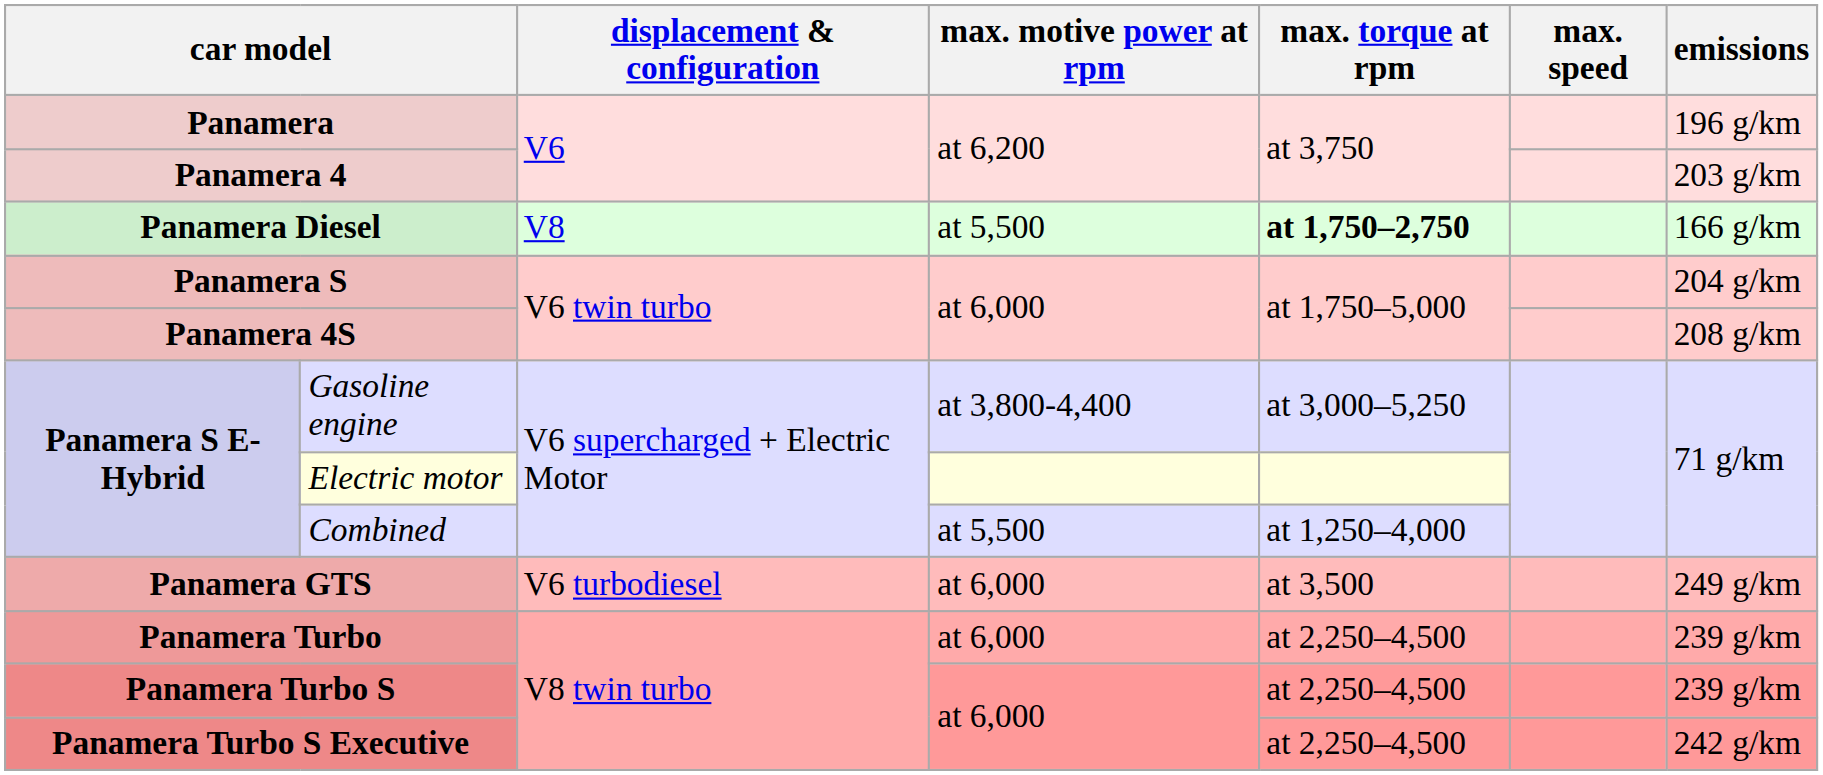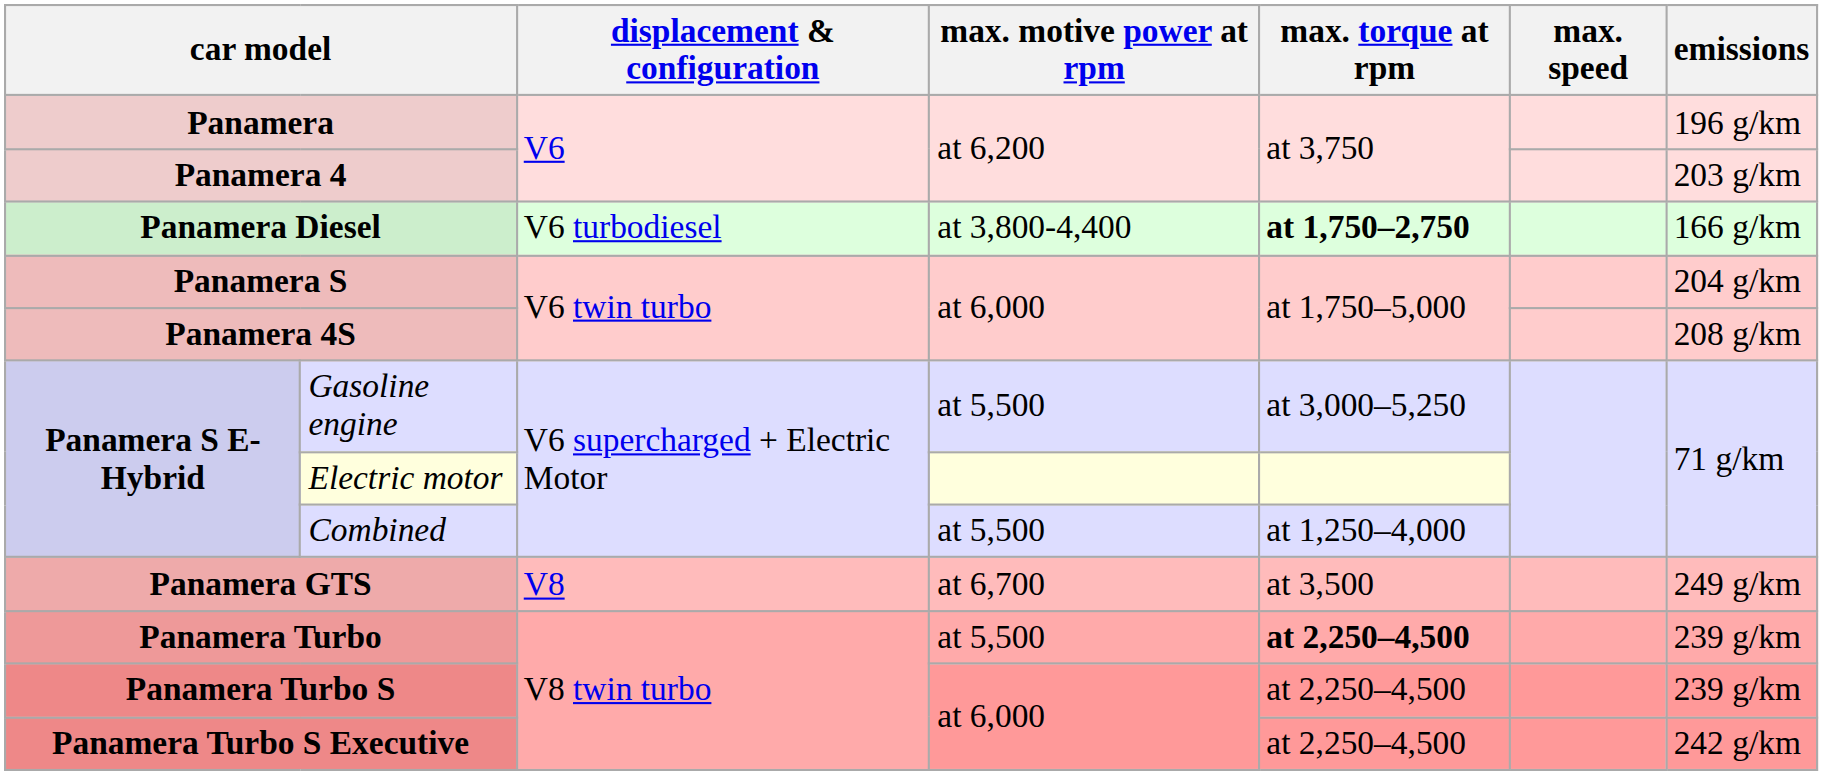Panamera Diesel | displacement & configuration: V8 -> V6 turbodiesel
Panamera Diesel | max. motive power at rpm: at 5,500 -> at 3,800-4,400
Gasoline engine | max. motive power at rpm: at 3,800-4,400 -> at 5,500
Panamera GTS | displacement & configuration: V6 turbodiesel -> V8
Panamera GTS | max. motive power at rpm: at 6,000 -> at 6,700
Panamera Turbo | max. motive power at rpm: at 6,000 -> at 5,500
Panamera Turbo | max. torque at rpm: normal -> bold
